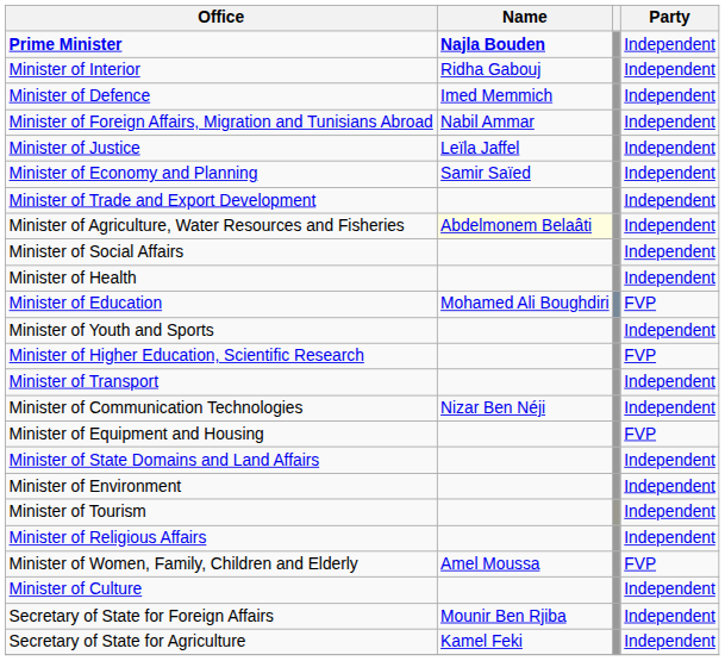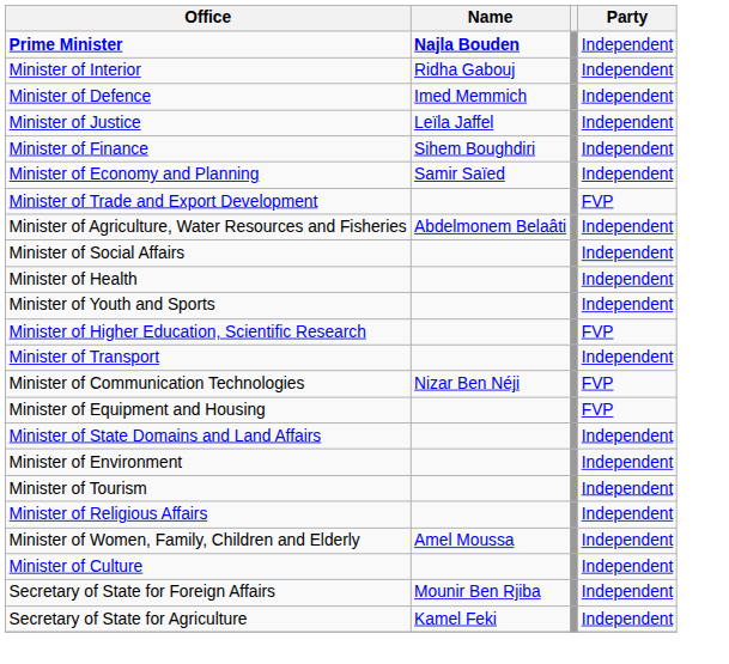- row: Minister of Foreign Affairs, Migration and Tunisians Abroad | Nabil Ammar | Independent
+ row: Minister of Finance | Sihem Boughdiri | Independent
Minister of Trade and Export Development | Party: Independent -> FVP
Minister of Agriculture, Water Resources and Fisheries | Name: lightyellow background -> no background
- row: Minister of Education | Mohamed Ali Boughdiri | FVP
Minister of Communication Technologies | Party: Independent -> FVP
Minister of Women, Family, Children and Elderly | Party: FVP -> Independent
